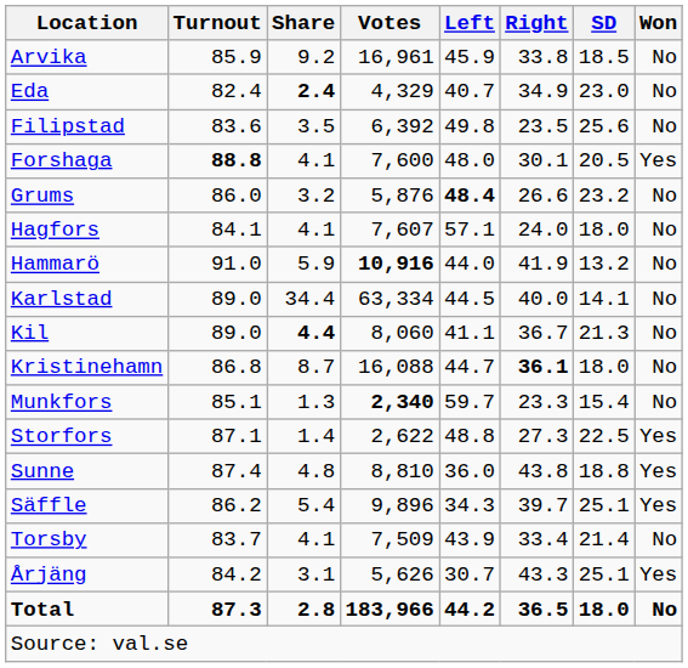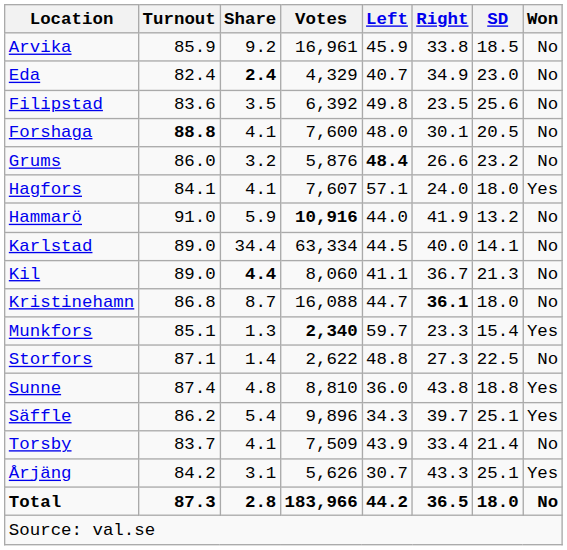Forshaga | Won: Yes -> No
Hagfors | Won: No -> Yes
Munkfors | Won: No -> Yes
Storfors | Won: Yes -> No
